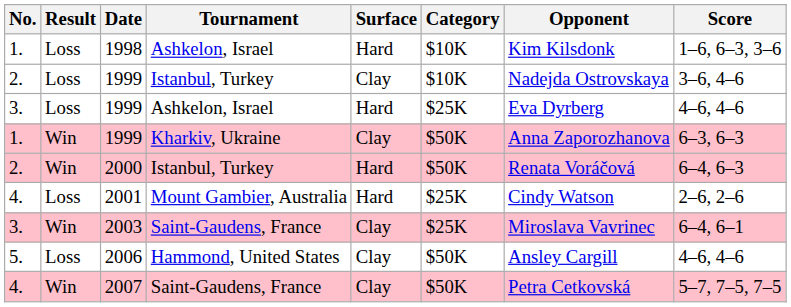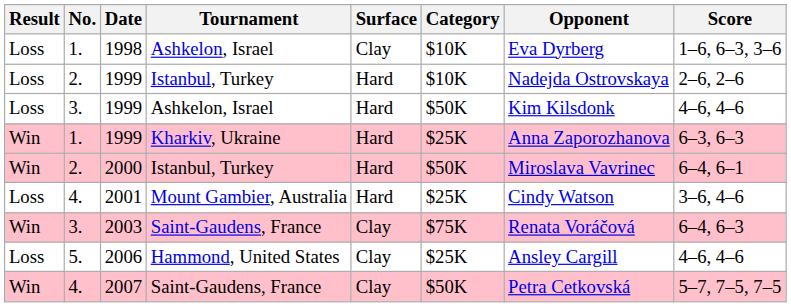columns swapped: Result <-> No.
1998 | Surface: Hard -> Clay
1998 | Opponent: Kim Kilsdonk -> Eva Dyrberg
1999 / Istanbul, Turkey | Surface: Clay -> Hard
1999 / Istanbul, Turkey | Score: 3–6, 4–6 -> 2–6, 2–6
1999 / Ashkelon, Israel | Category: $25K -> $50K
1999 / Ashkelon, Israel | Opponent: Eva Dyrberg -> Kim Kilsdonk
1999 / Kharkiv, Ukraine | Surface: Clay -> Hard
1999 / Kharkiv, Ukraine | Category: $50K -> $25K
2000 | Opponent: Renata Voráčová -> Miroslava Vavrinec
2000 | Score: 6–4, 6–3 -> 6–4, 6–1
2001 | Score: 2–6, 2–6 -> 3–6, 4–6
2003 | Category: $25K -> $75K
2003 | Opponent: Miroslava Vavrinec -> Renata Voráčová
2003 | Score: 6–4, 6–1 -> 6–4, 6–3
2006 | Category: $50K -> $25K
